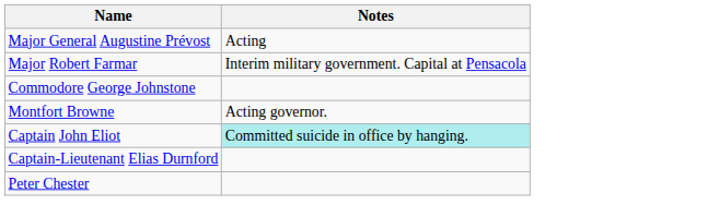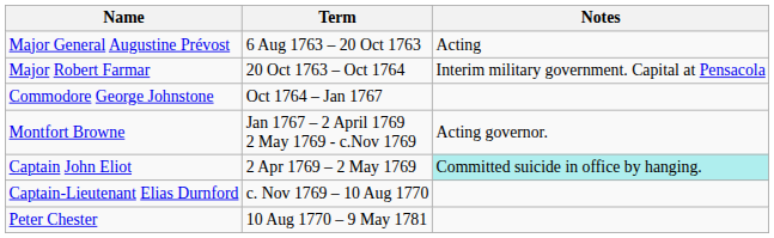+ column: Term | 6 Aug 1763 – 20 Oct 1763 | 20 Oct 1763 – Oct 1764 | Oct 1764 – Jan 1767 | Jan 1767 – 2 April 1769 2 May 1769 - c.Nov 1769 | 2 Apr 1769 – 2 May 1769 | c. Nov 1769 – 10 Aug 1770 | 10 Aug 1770 – 9 May 1781
